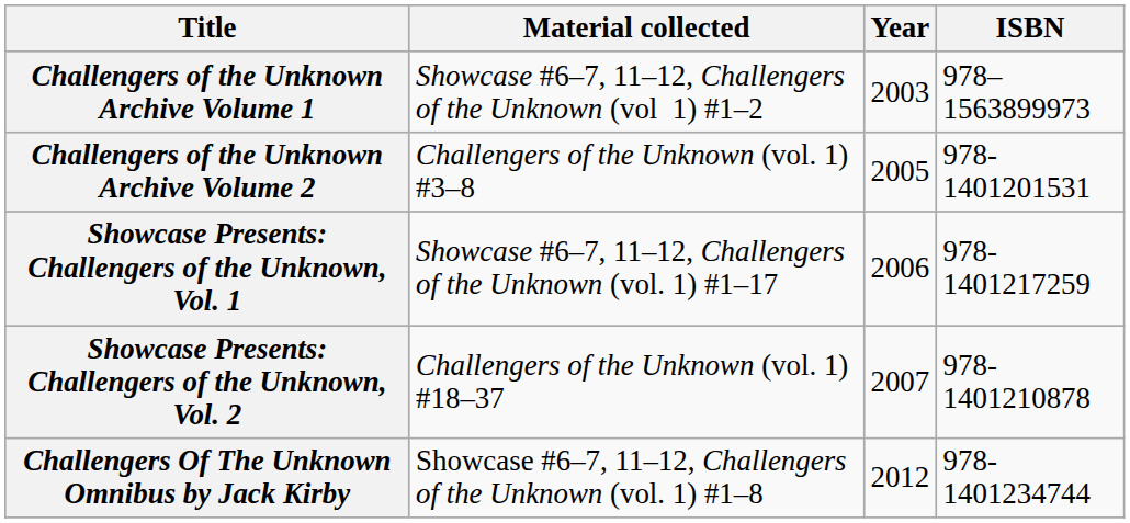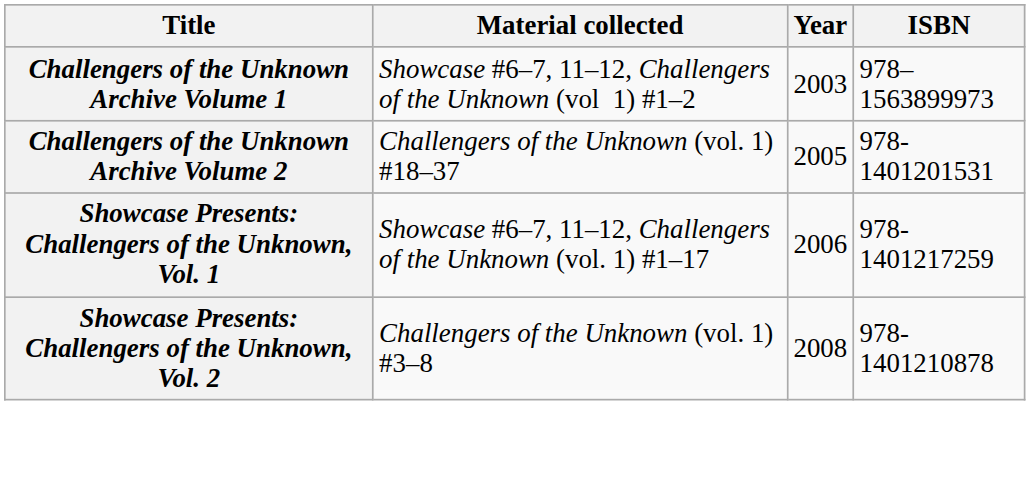Challengers of the Unknown Archive Volume 2 | Material collected: Challengers of the Unknown (vol. 1) #3–8 -> Challengers of the Unknown (vol. 1) #18–37
Showcase Presents: Challengers of the Unknown, Vol. 2 | Material collected: Challengers of the Unknown (vol. 1) #18–37 -> Challengers of the Unknown (vol. 1) #3–8
Showcase Presents: Challengers of the Unknown, Vol. 2 | Year: 2007 -> 2008
- row: Challengers Of The Unknown Omnibus by Jack Kirby | Showcase #6–7, 11–12, Challengers of the Unknown (vol. 1) #1–8 | 2012 | 978-1401234744
